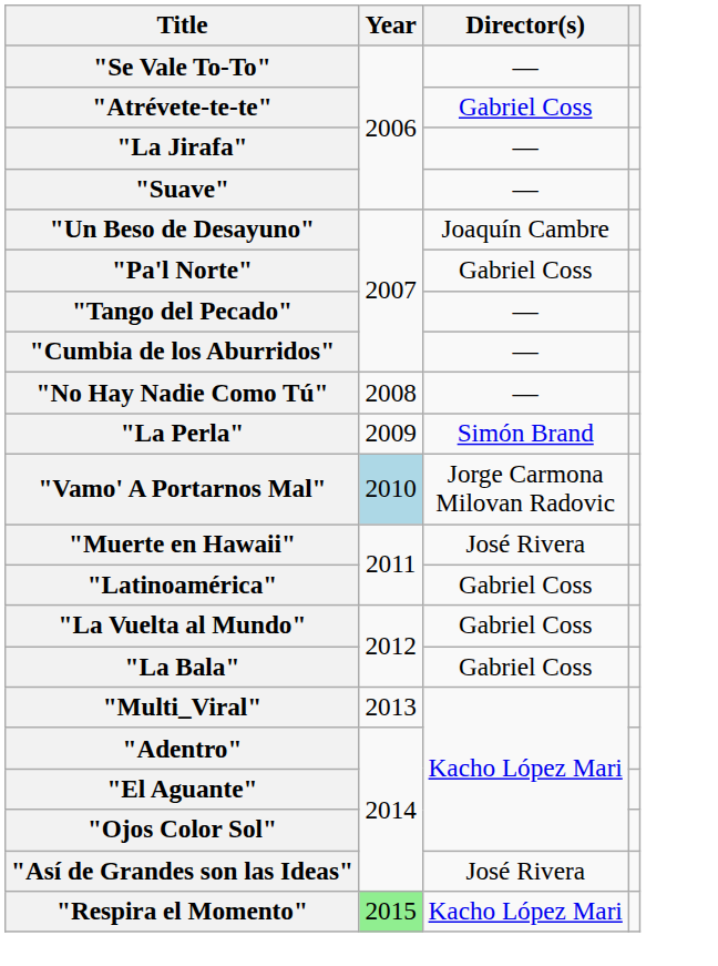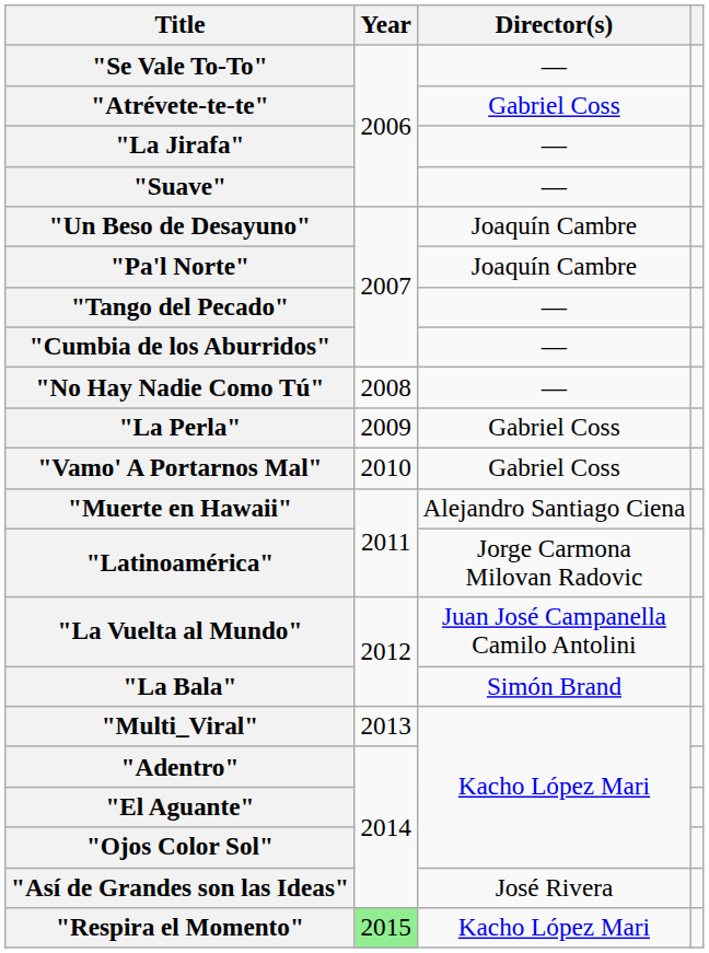"Pa'l Norte" | Director(s): Gabriel Coss -> Joaquín Cambre
"La Perla" | Director(s): Simón Brand -> Gabriel Coss
"Vamo' A Portarnos Mal" | Year: lightblue background -> no background
"Vamo' A Portarnos Mal" | Director(s): Jorge Carmona Milovan Radovic -> Gabriel Coss
"Muerte en Hawaii" | Director(s): José Rivera -> Alejandro Santiago Ciena
"Latinoamérica" | Director(s): Gabriel Coss -> Jorge Carmona Milovan Radovic
"La Vuelta al Mundo" | Director(s): Gabriel Coss -> Juan José Campanella Camilo Antolini
"La Bala" | Director(s): Gabriel Coss -> Simón Brand
